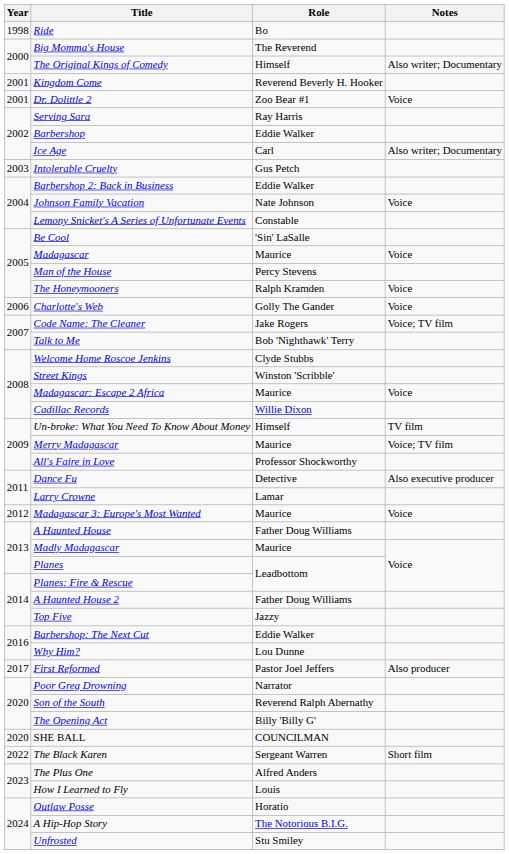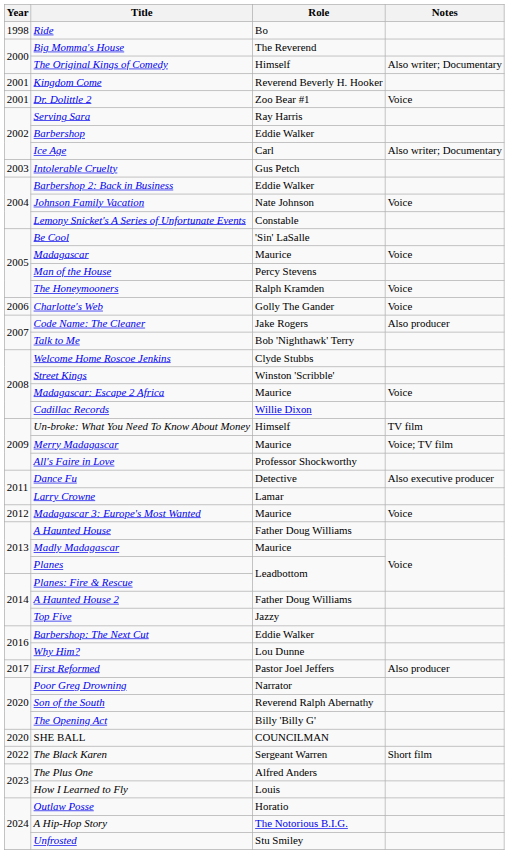Code Name: The Cleaner | Notes: Voice; TV film -> Also producer
